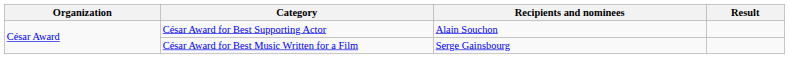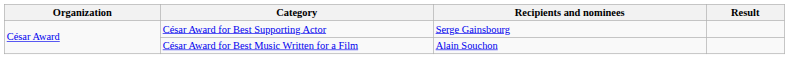César Award for Best Supporting Actor | Recipients and nominees: Alain Souchon -> Serge Gainsbourg
César Award for Best Music Written for a Film | Recipients and nominees: Serge Gainsbourg -> Alain Souchon
